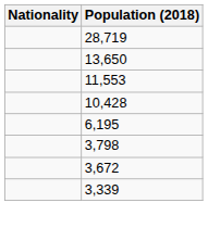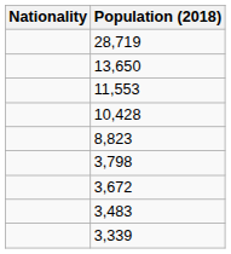+ row: 8,823
- row: 6,195
+ row: 3,483
